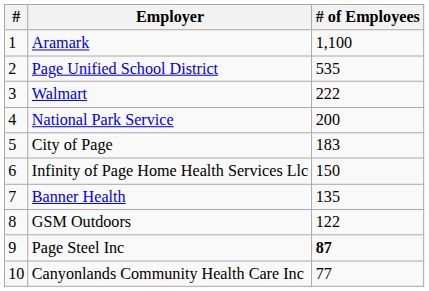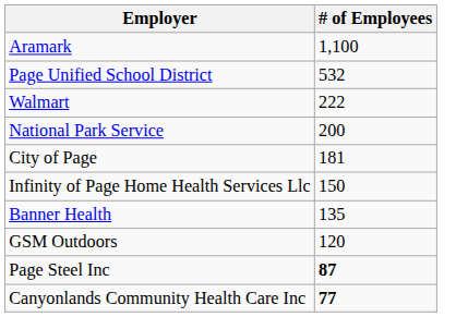- column: # | 1 | 2 | 3 | 4 | 5 | 6 | 7 | 8 | 9 | 10
Page Unified School District | # of Employees: 535 -> 532
City of Page | # of Employees: 183 -> 181
GSM Outdoors | # of Employees: 122 -> 120
Canyonlands Community Health Care Inc | # of Employees: normal -> bold
